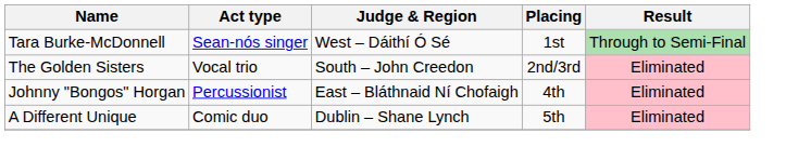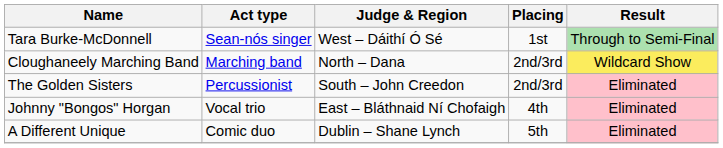+ row: Cloughaneely Marching Band | Marching band | North – Dana | 2nd/3rd | Wildcard Show
The Golden Sisters | Act type: Vocal trio -> Percussionist
Johnny "Bongos" Horgan | Act type: Percussionist -> Vocal trio
